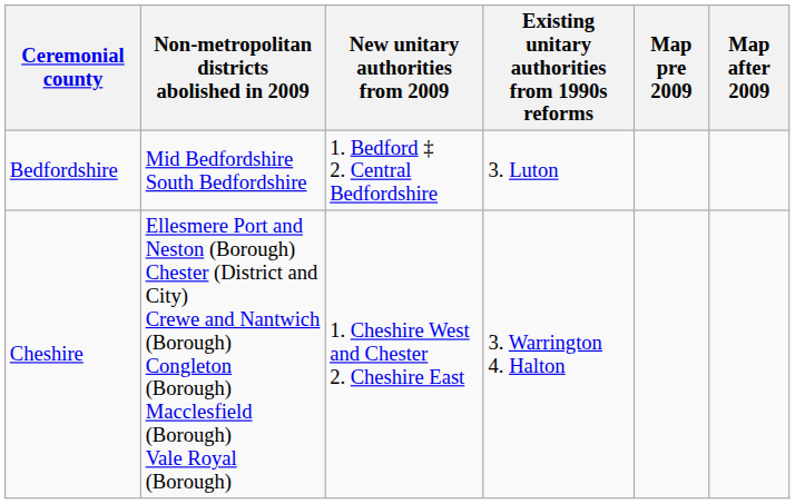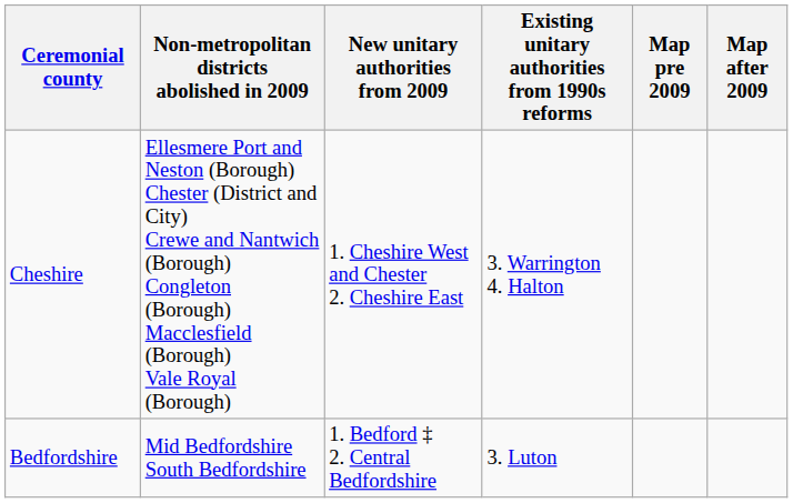rows swapped: Bedfordshire <-> Cheshire
